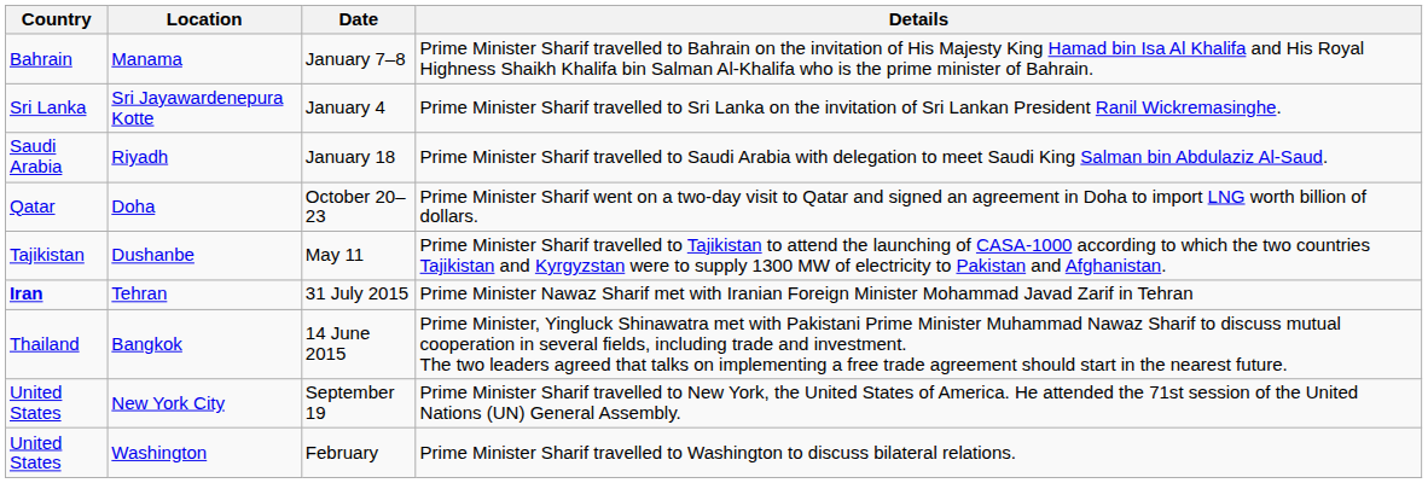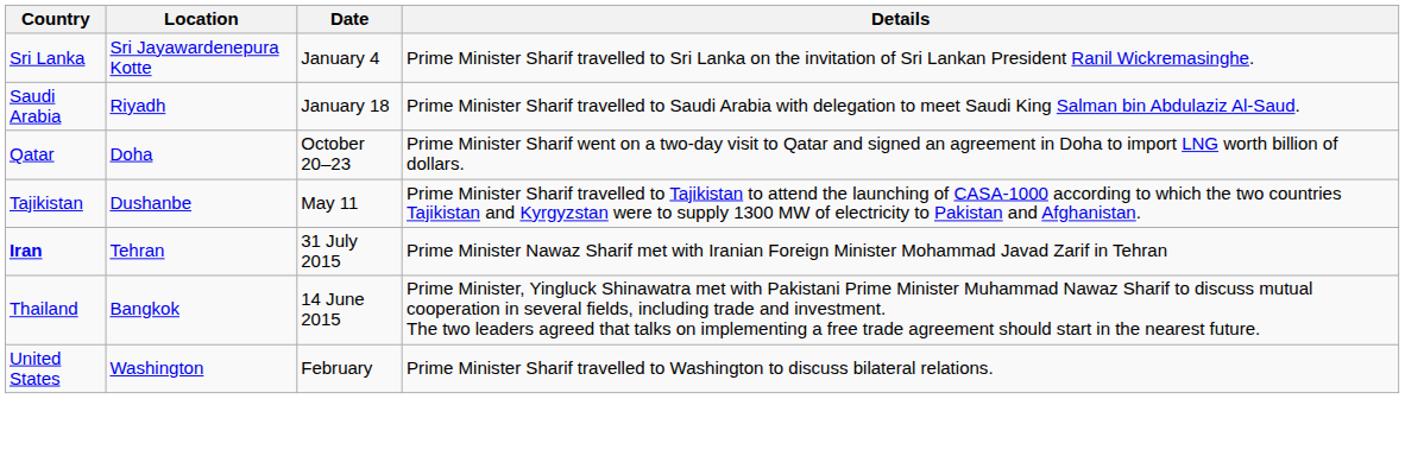- row: Bahrain | Manama | January 7–8 | Prime Minister Sharif travelled to Bahrain on the invitation of His Majesty King Hamad bin Isa Al Khalifa and His Royal Highness Shaikh Khalifa bin Salman Al-Khalifa who is the prime minister of Bahrain.
- row: United States | New York City | September 19 | Prime Minister Sharif travelled to New York, the United States of America. He attended the 71st session of the United Nations (UN) General Assembly.
